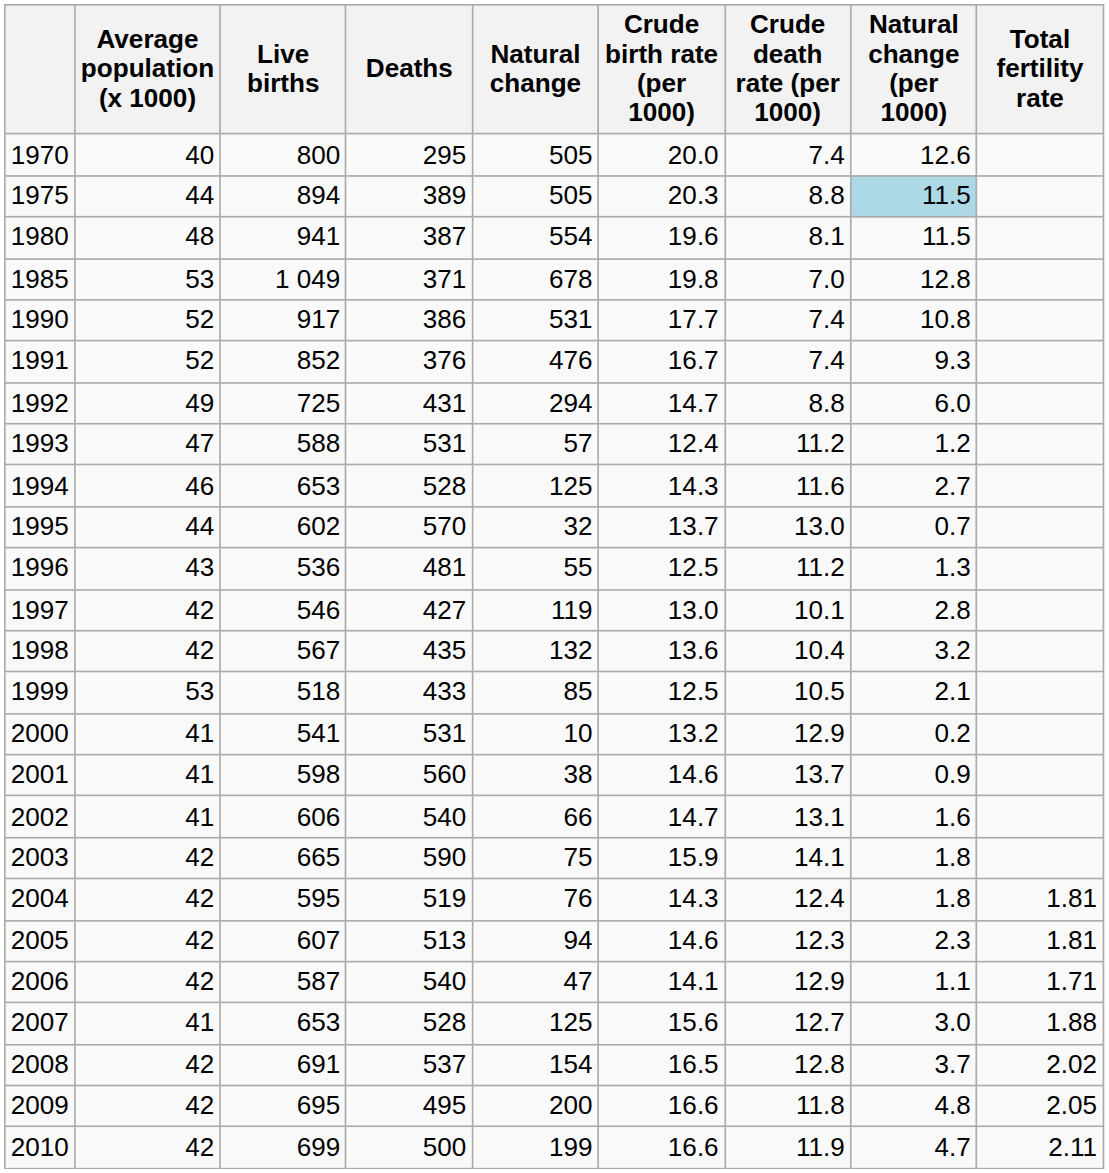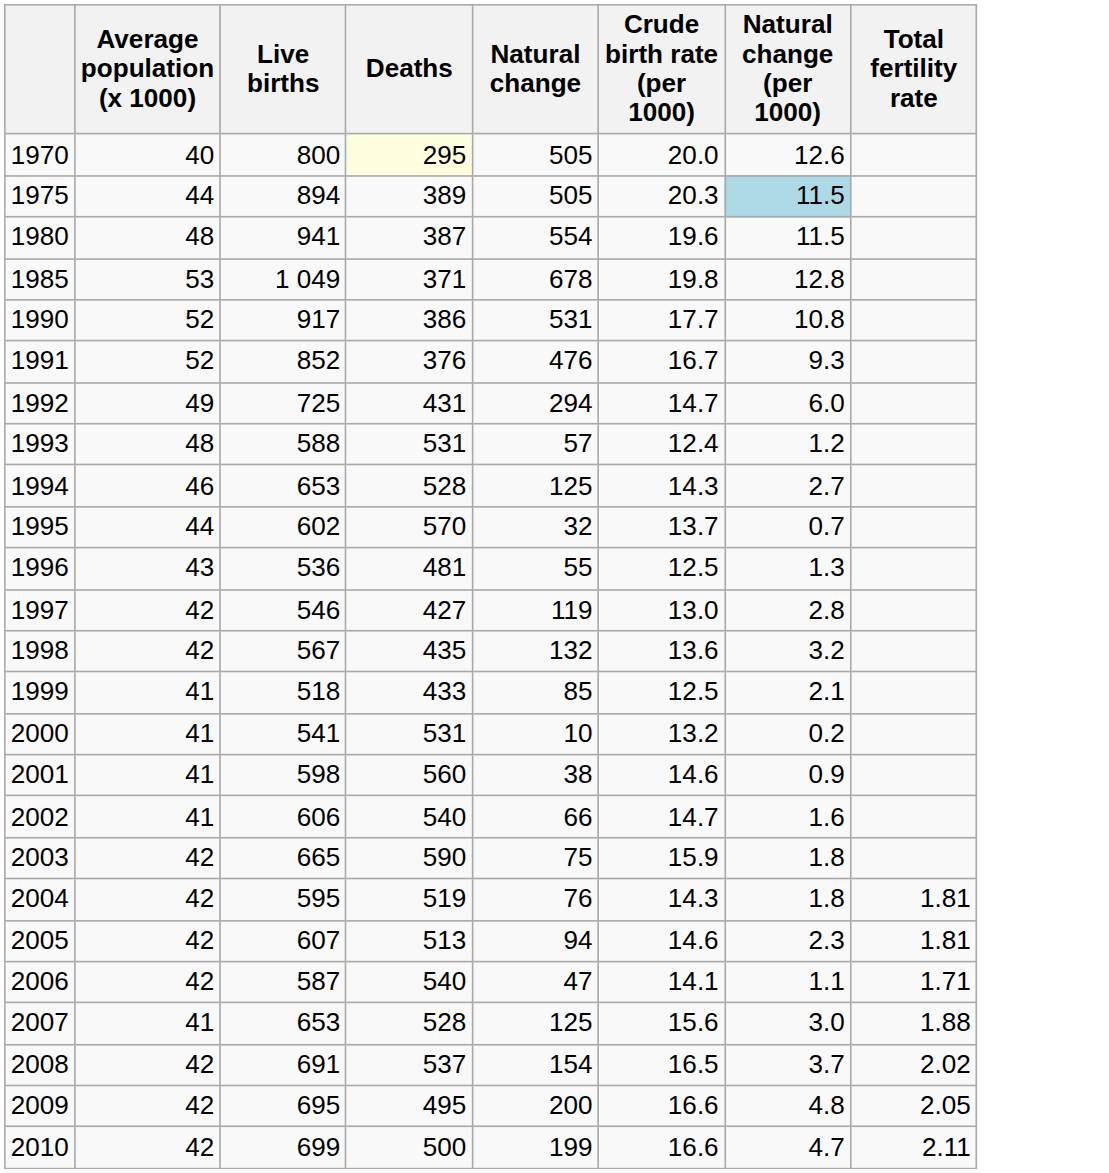- column: Crude death rate (per 1000) | 7.4 | 8.8 | 8.1 | 7.0 | 7.4 | 7.4 | 8.8 | 11.2 | 11.6 | 13.0 | 11.2 | 10.1 | 10.4 | 10.5 | 12.9 | 13.7 | 13.1 | 14.1 | 12.4 | 12.3 | 12.9 | 12.7 | 12.8 | 11.8 | 11.9
1970 | Deaths: no background -> lightyellow background
1993 | Average population (x 1000): 47 -> 48
1999 | Average population (x 1000): 53 -> 41
